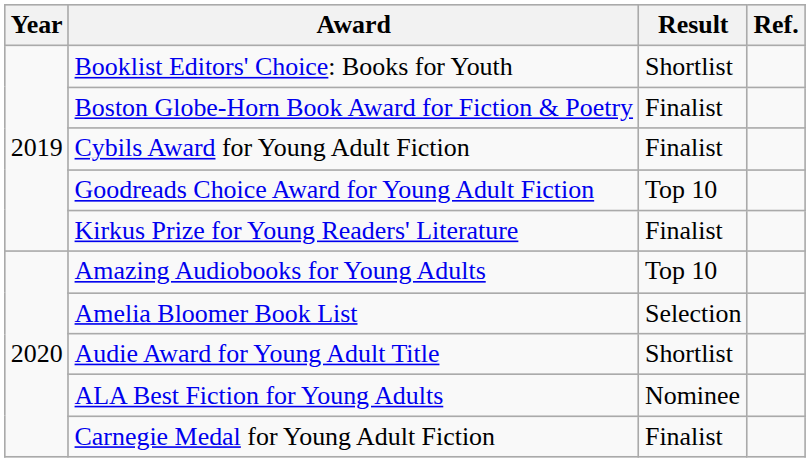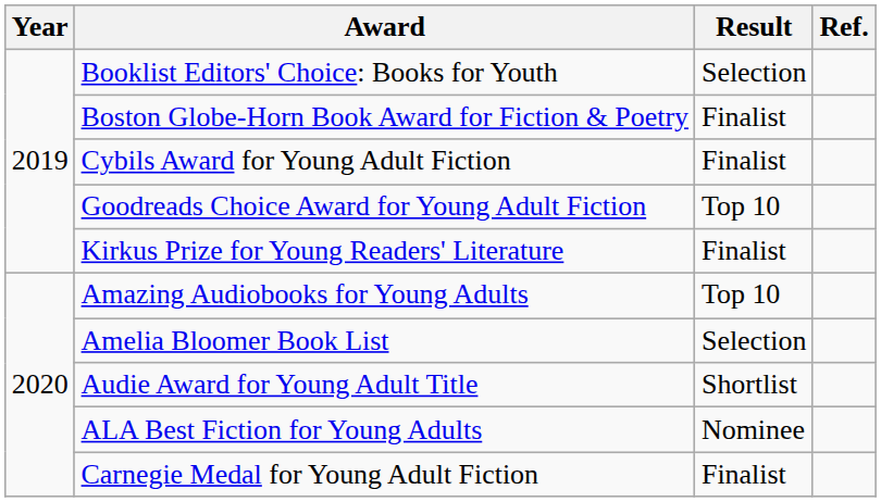Booklist Editors' Choice: Books for Youth | Result: Shortlist -> Selection
